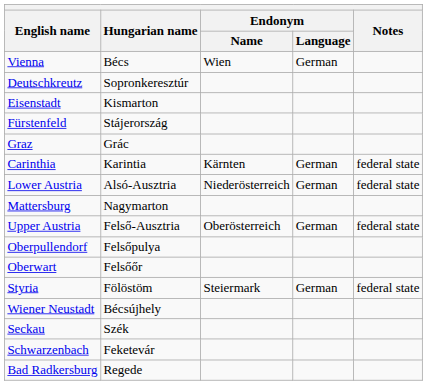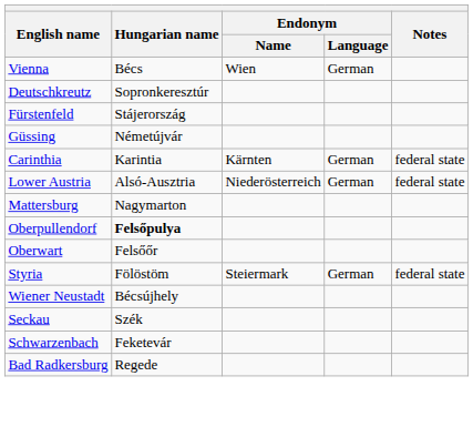- row: Eisenstadt | Kismarton
+ row: Güssing | Németújvár
- row: Graz | Grác
- row: Upper Austria | Felső-Ausztria | Oberösterreich | German | federal state
Oberpullendorf | Hungarian name: normal -> bold
